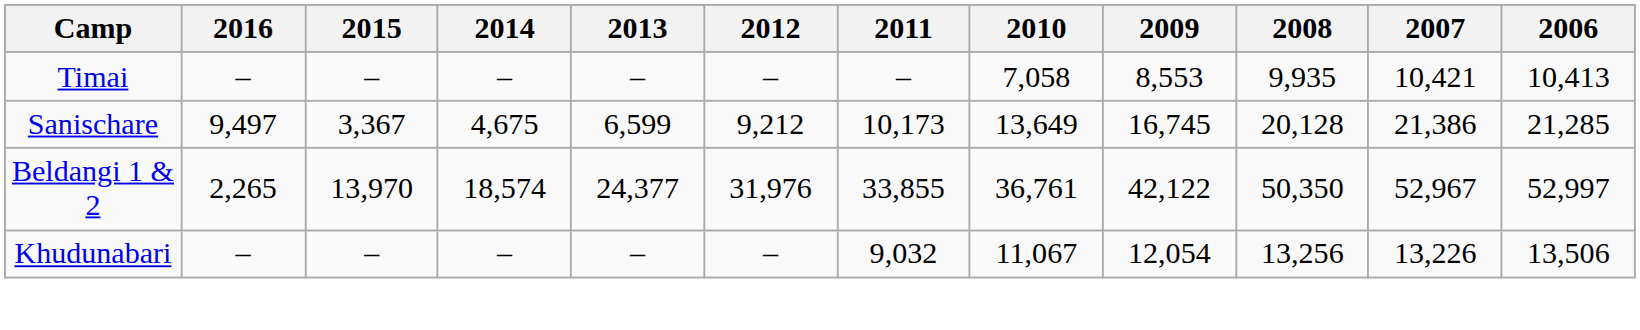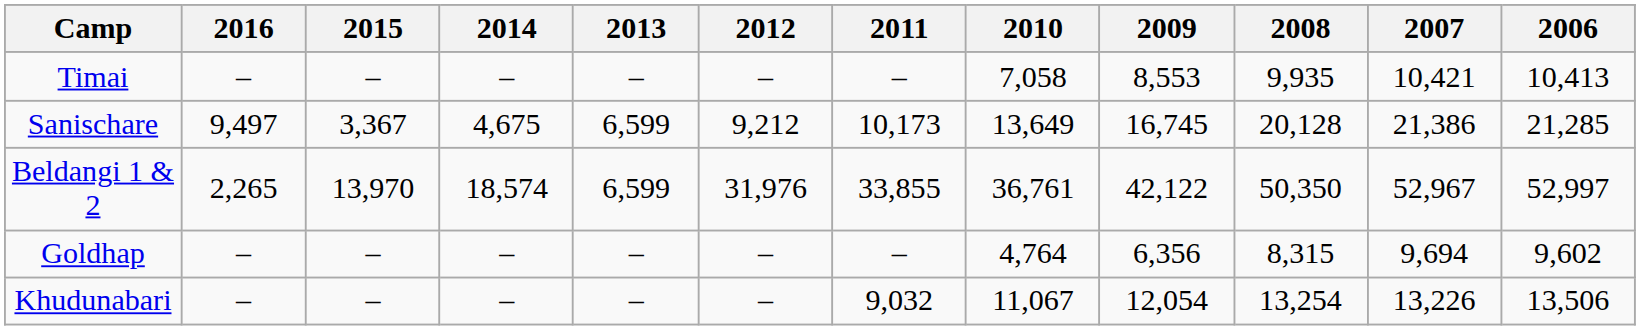Beldangi 1 & 2 | 2013: 24,377 -> 6,599
+ row: Goldhap | – | – | – | – | – | – | 4,764 | 6,356 | 8,315 | 9,694 | 9,602
Khudunabari | 2008: 13,256 -> 13,254
